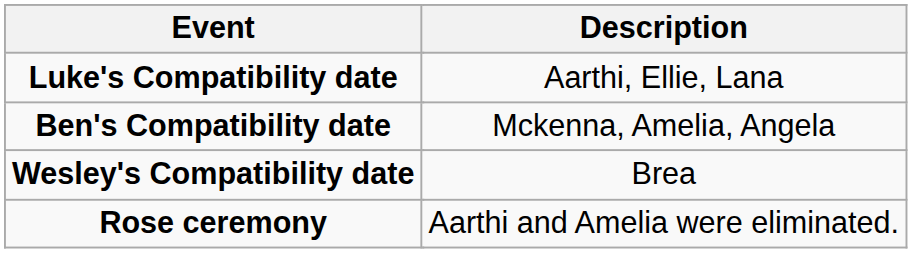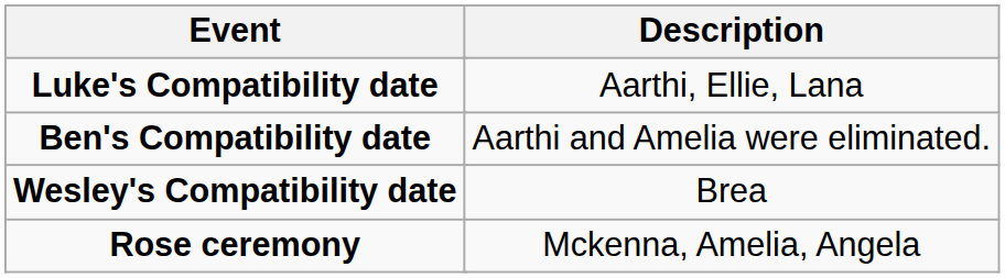Ben's Compatibility date | Description: Mckenna, Amelia, Angela -> Aarthi and Amelia were eliminated.
Rose ceremony | Description: Aarthi and Amelia were eliminated. -> Mckenna, Amelia, Angela
